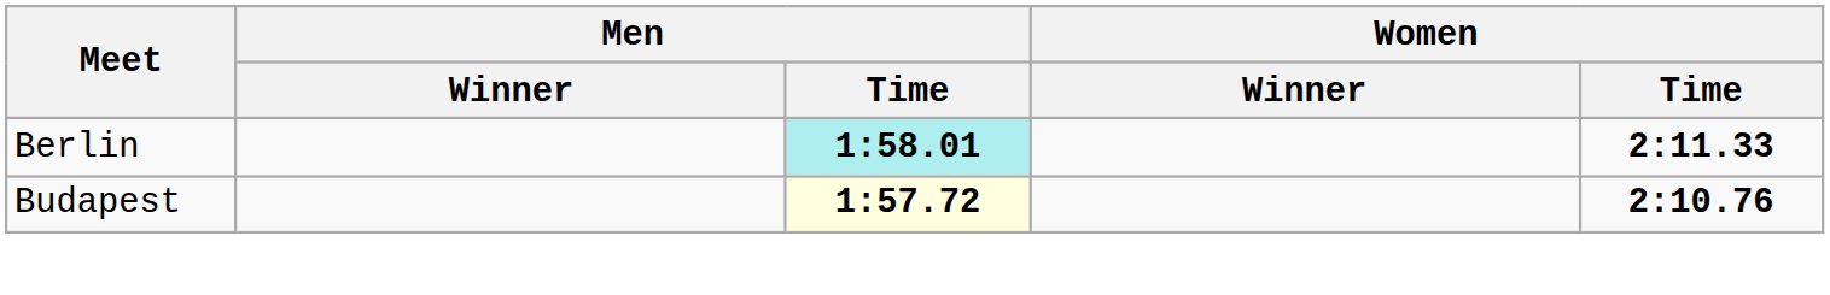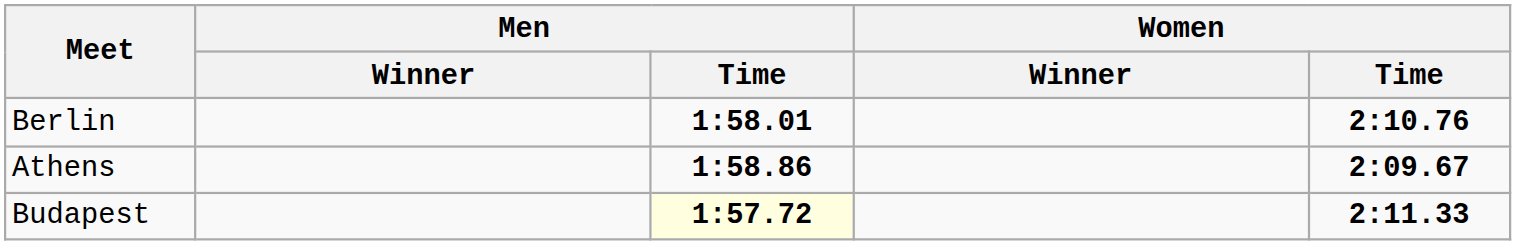Berlin | Men / Time: paleturquoise background -> no background
Berlin | Women / Time: 2:11.33 -> 2:10.76
+ row: Athens | 1:58.86 | 2:09.67
Budapest | Women / Time: 2:10.76 -> 2:11.33
